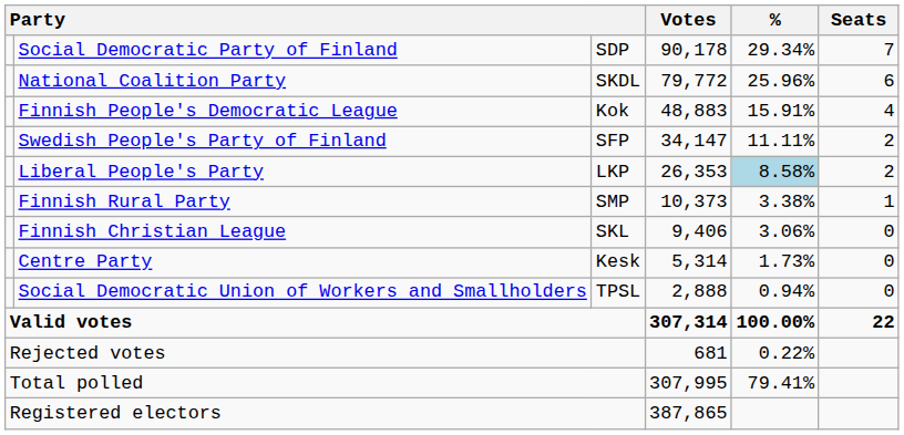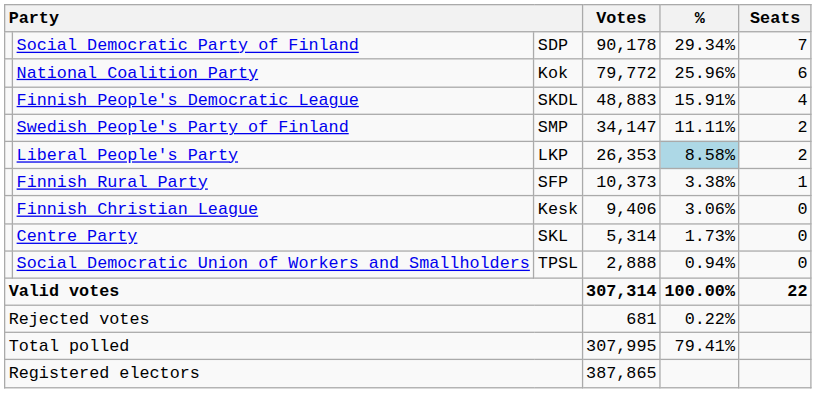National Coalition Party | column 3: SKDL -> Kok
Finnish People's Democratic League | column 3: Kok -> SKDL
Swedish People's Party of Finland | column 3: SFP -> SMP
Finnish Rural Party | column 3: SMP -> SFP
Finnish Christian League | column 3: SKL -> Kesk
Centre Party | column 3: Kesk -> SKL
